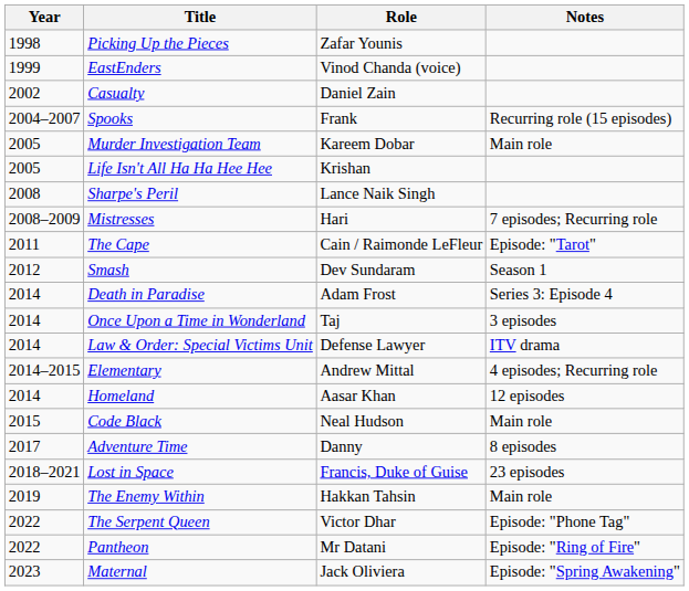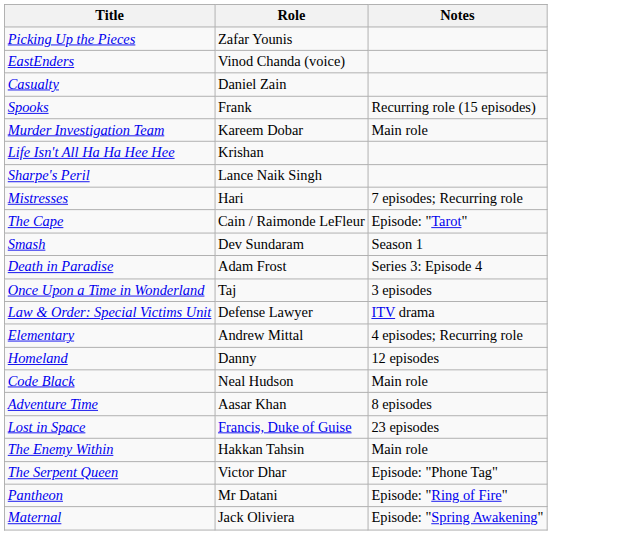- column: Year | 1998 | 1999 | 2002 | 2004–2007 | 2005 | 2005 | 2008 | 2008–2009 | 2011 | 2012 | 2014 | 2014 | 2014 | 2014–2015 | 2014 | 2015 | 2017 | 2018–2021 | 2019 | 2022 | 2022 | 2023
Homeland | Role: Aasar Khan -> Danny
Adventure Time | Role: Danny -> Aasar Khan
